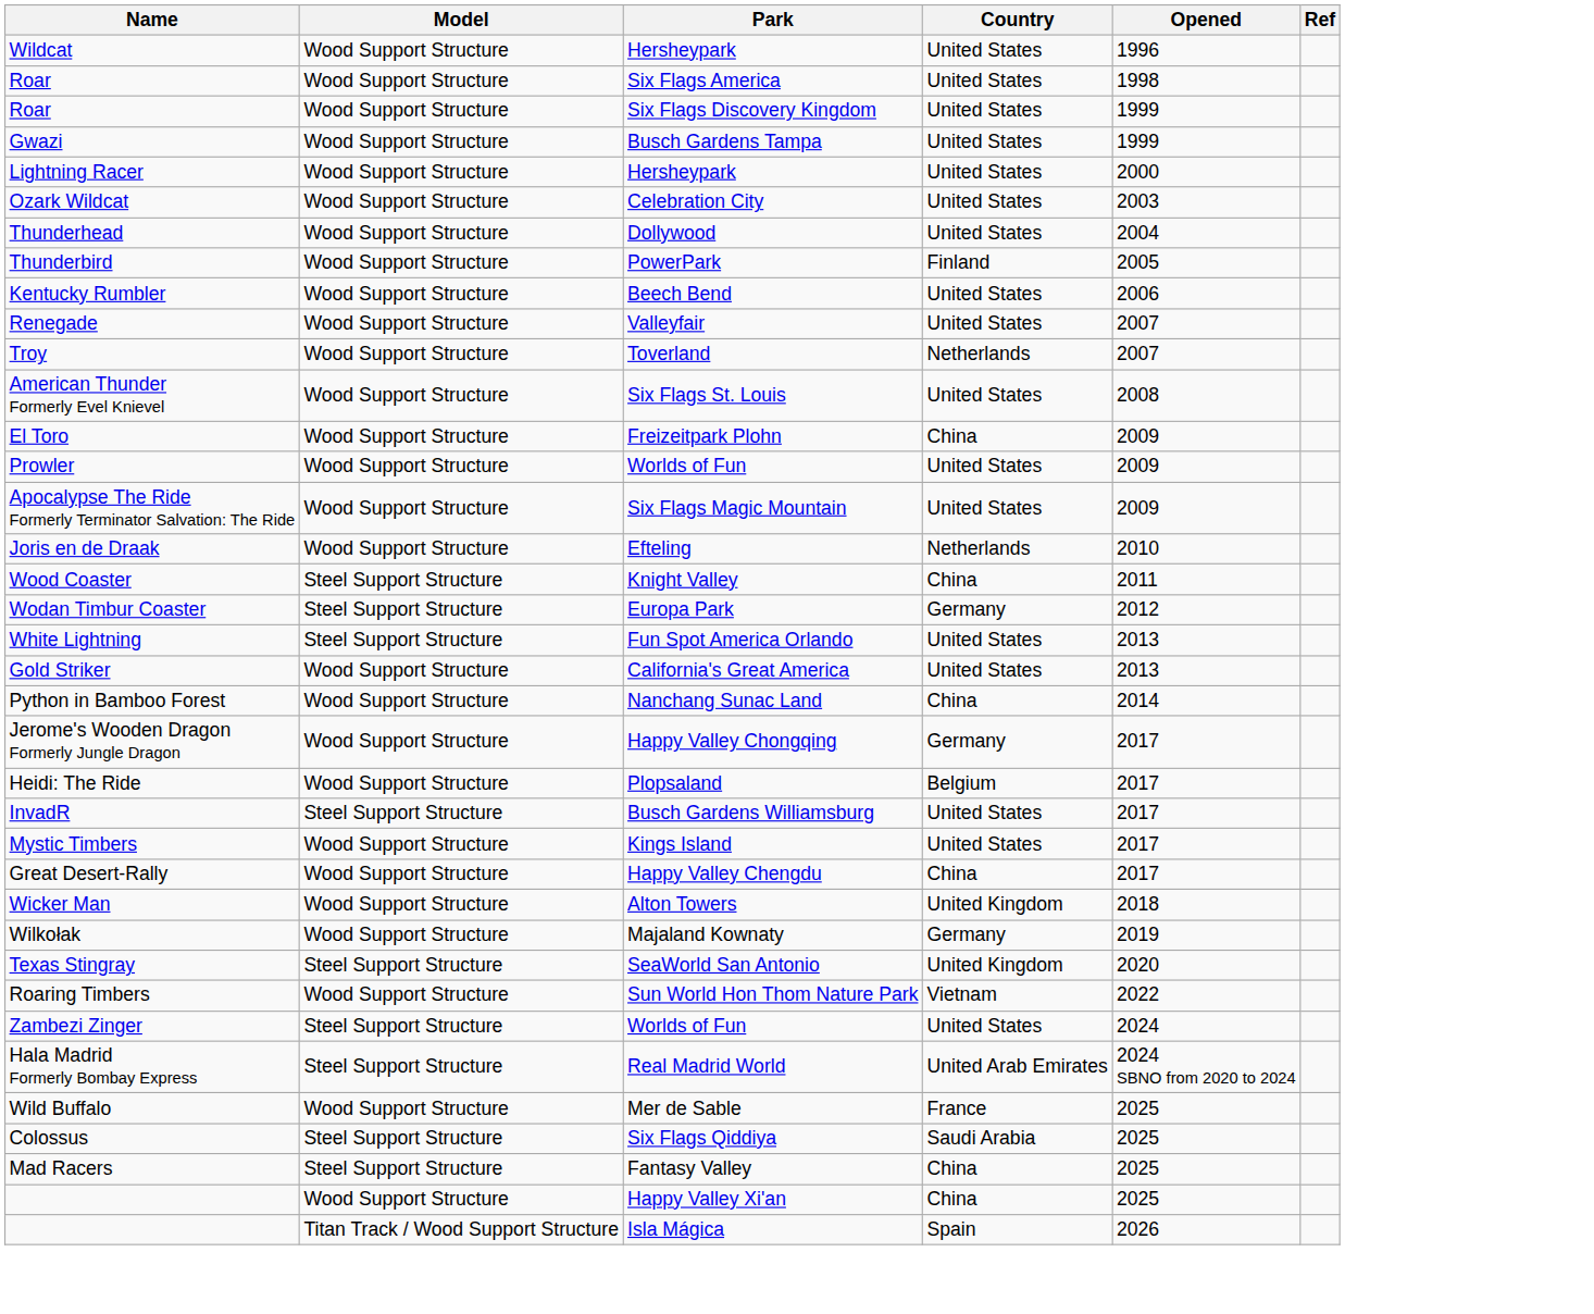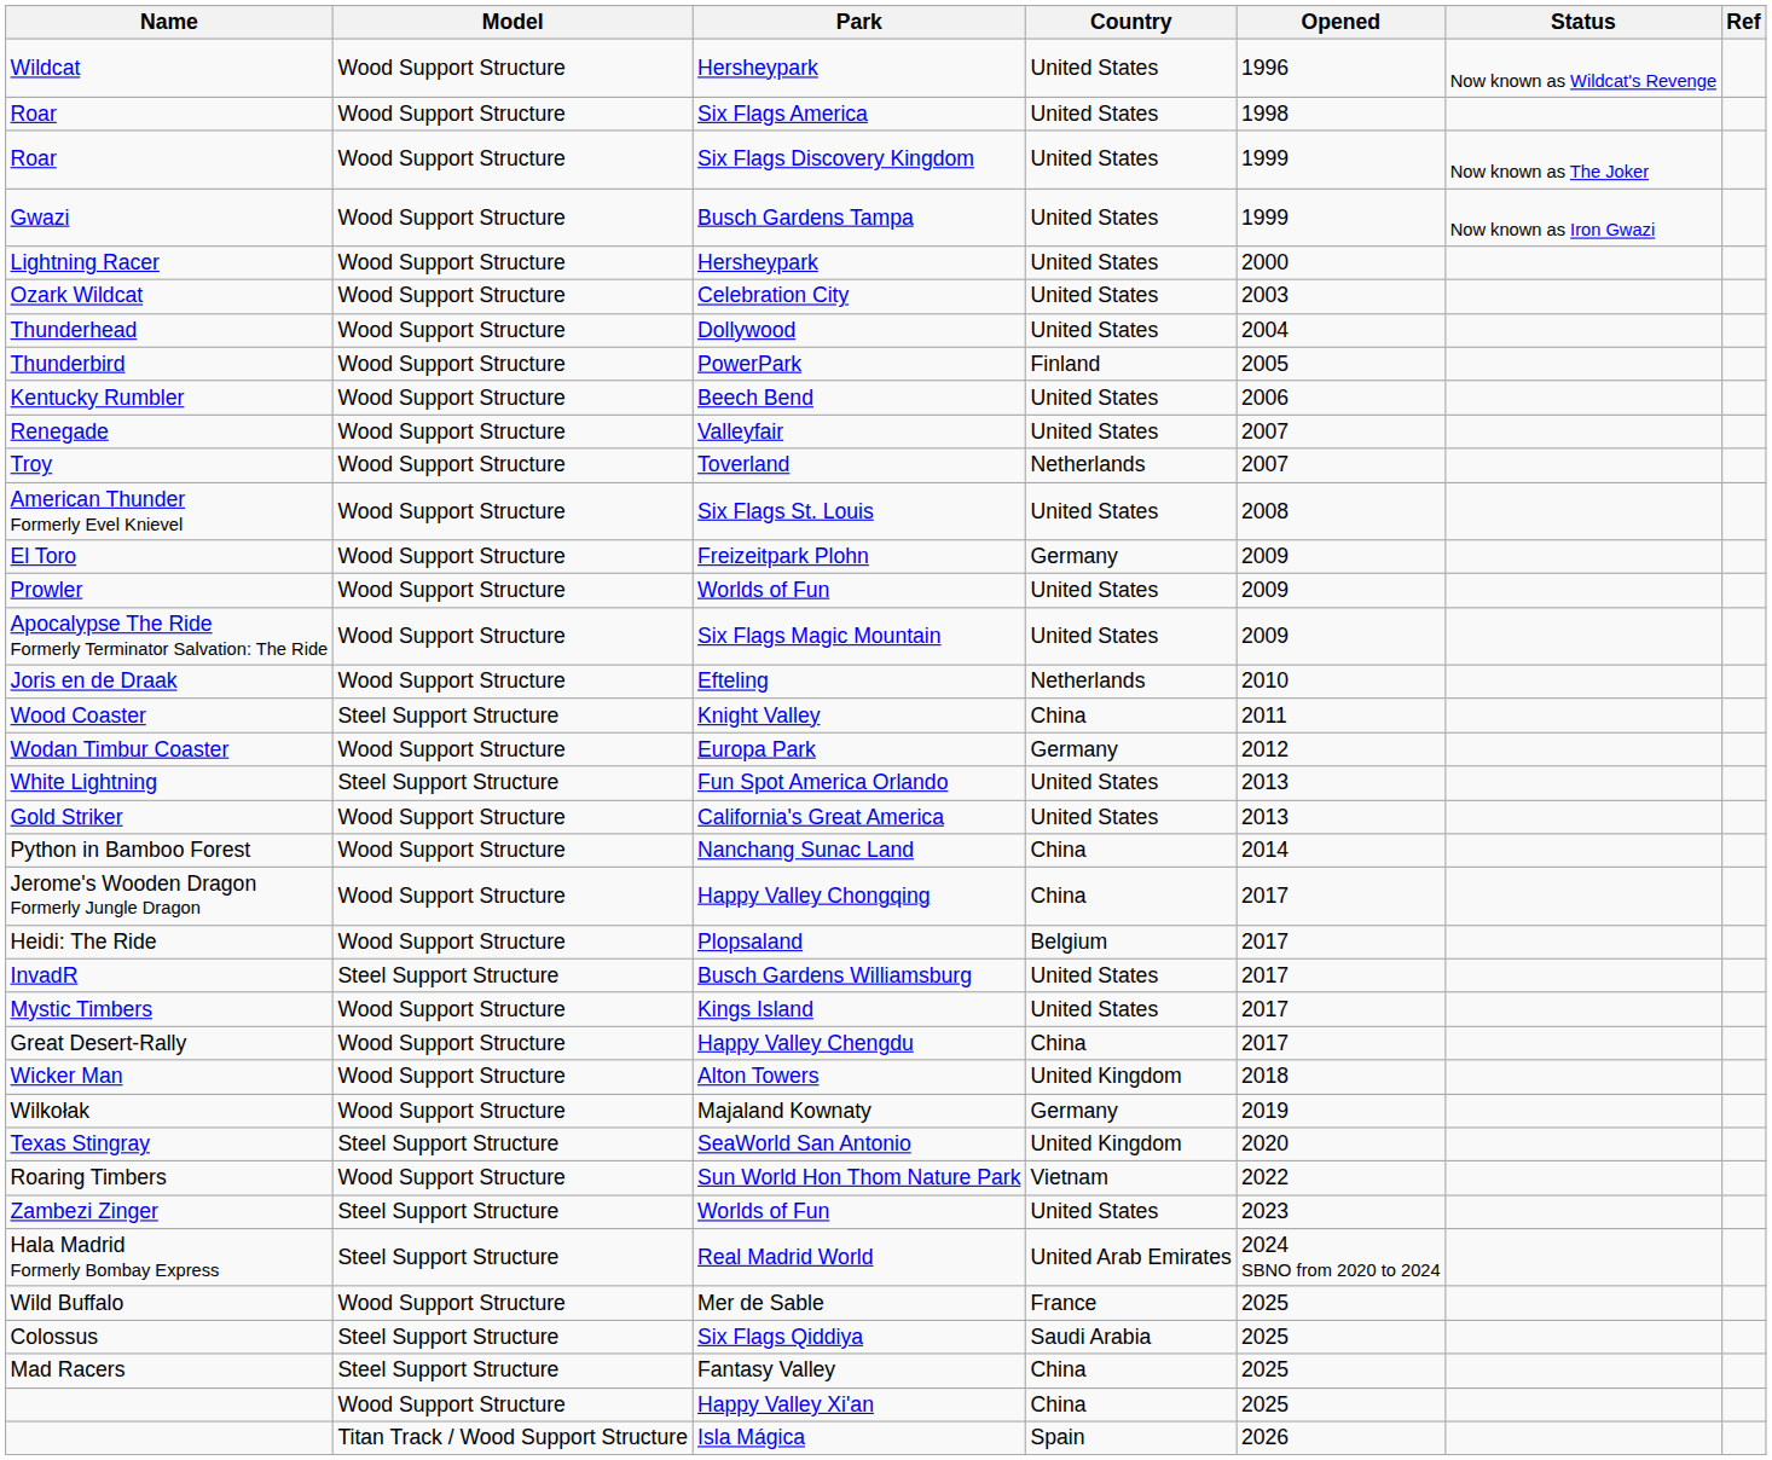+ column: Status | Now known as Wildcat's Revenge | Now known as The Joker | Now known as Iron Gwazi
El Toro | Country: China -> Germany
Wodan Timbur Coaster | Model: Steel Support Structure -> Wood Support Structure
Jerome's Wooden Dragon Formerly Jungle Dragon | Country: Germany -> China
Zambezi Zinger | Opened: 2024 -> 2023
